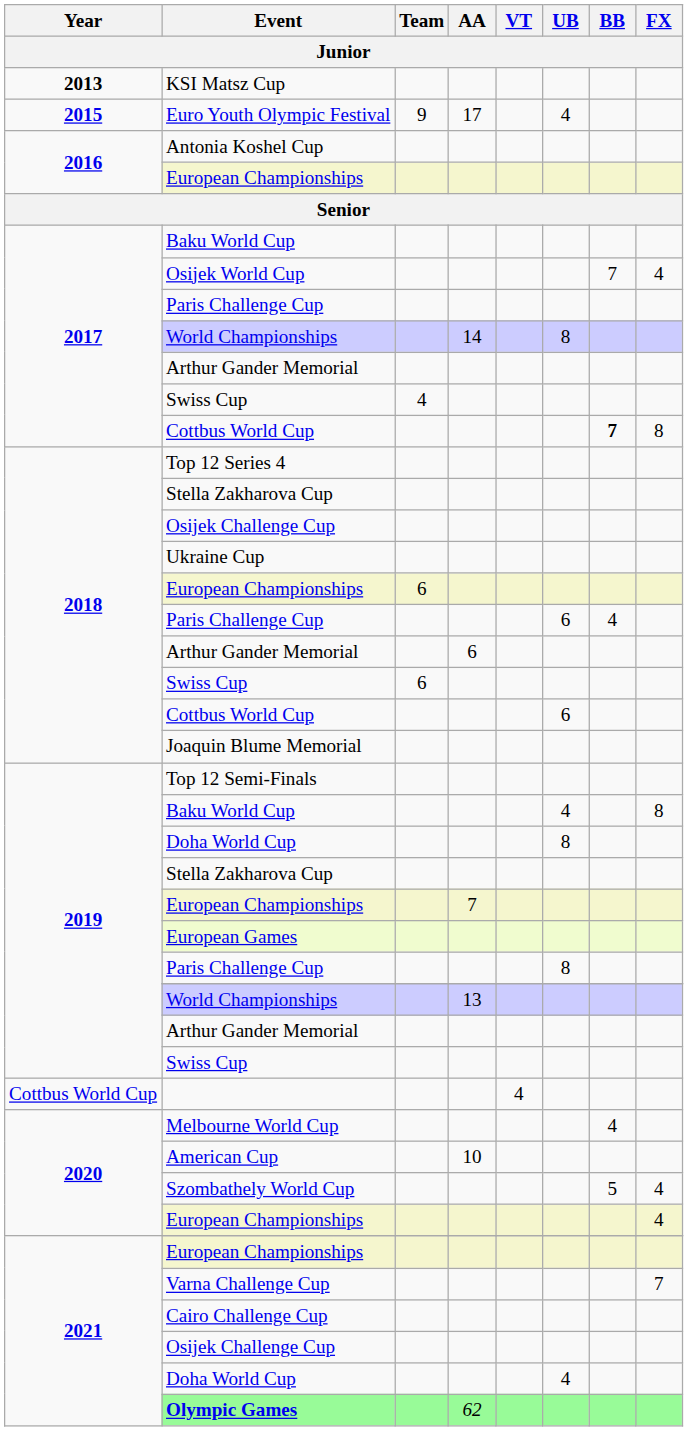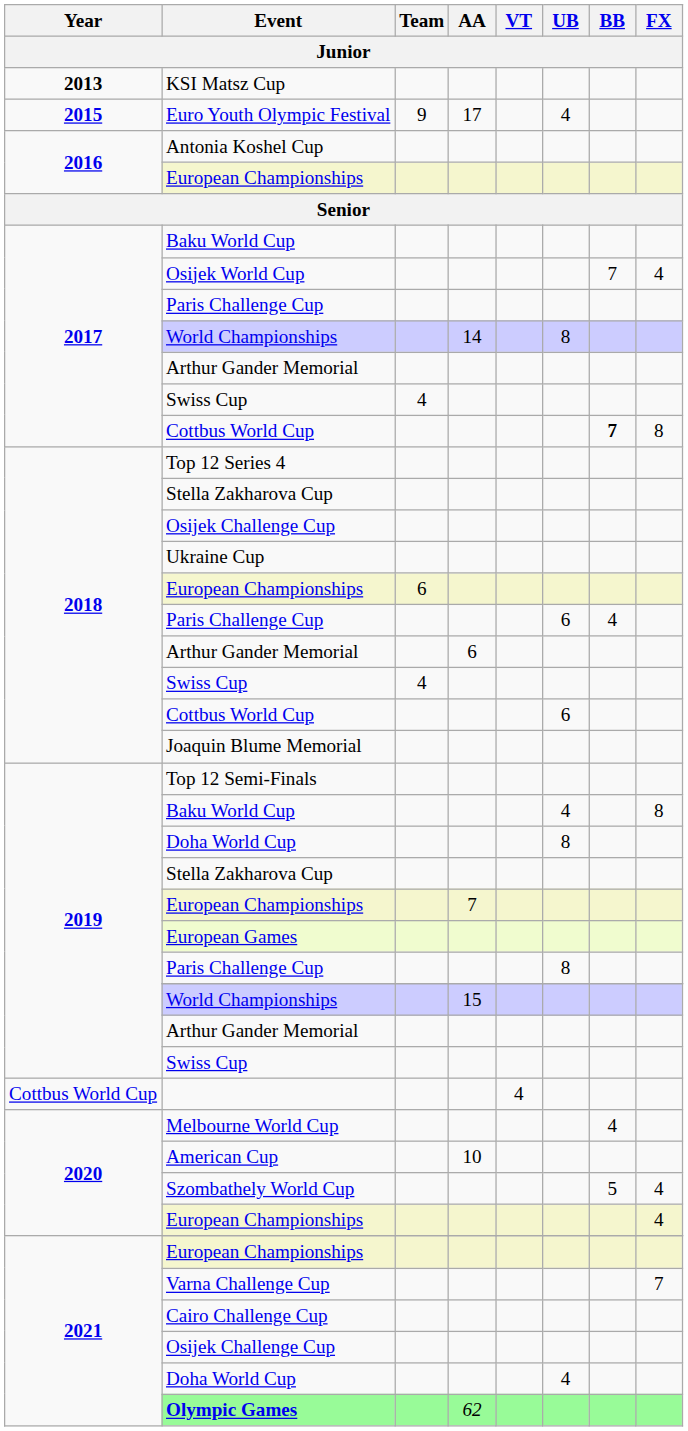2018 / Swiss Cup | Team: 6 -> 4
2019 / World Championships | AA: 13 -> 15
